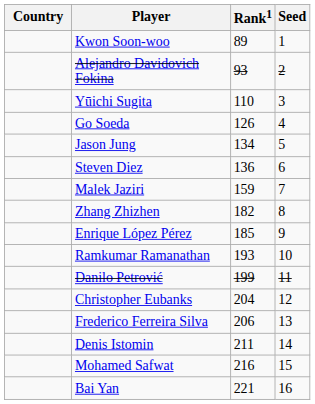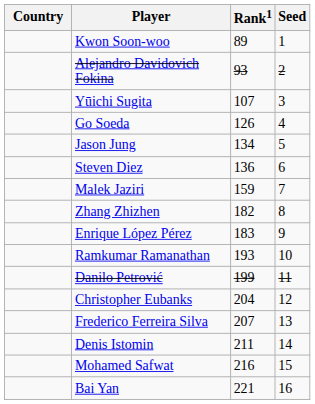Yūichi Sugita | Rank1: 110 -> 107
Enrique López Pérez | Rank1: 185 -> 183
Frederico Ferreira Silva | Rank1: 206 -> 207
